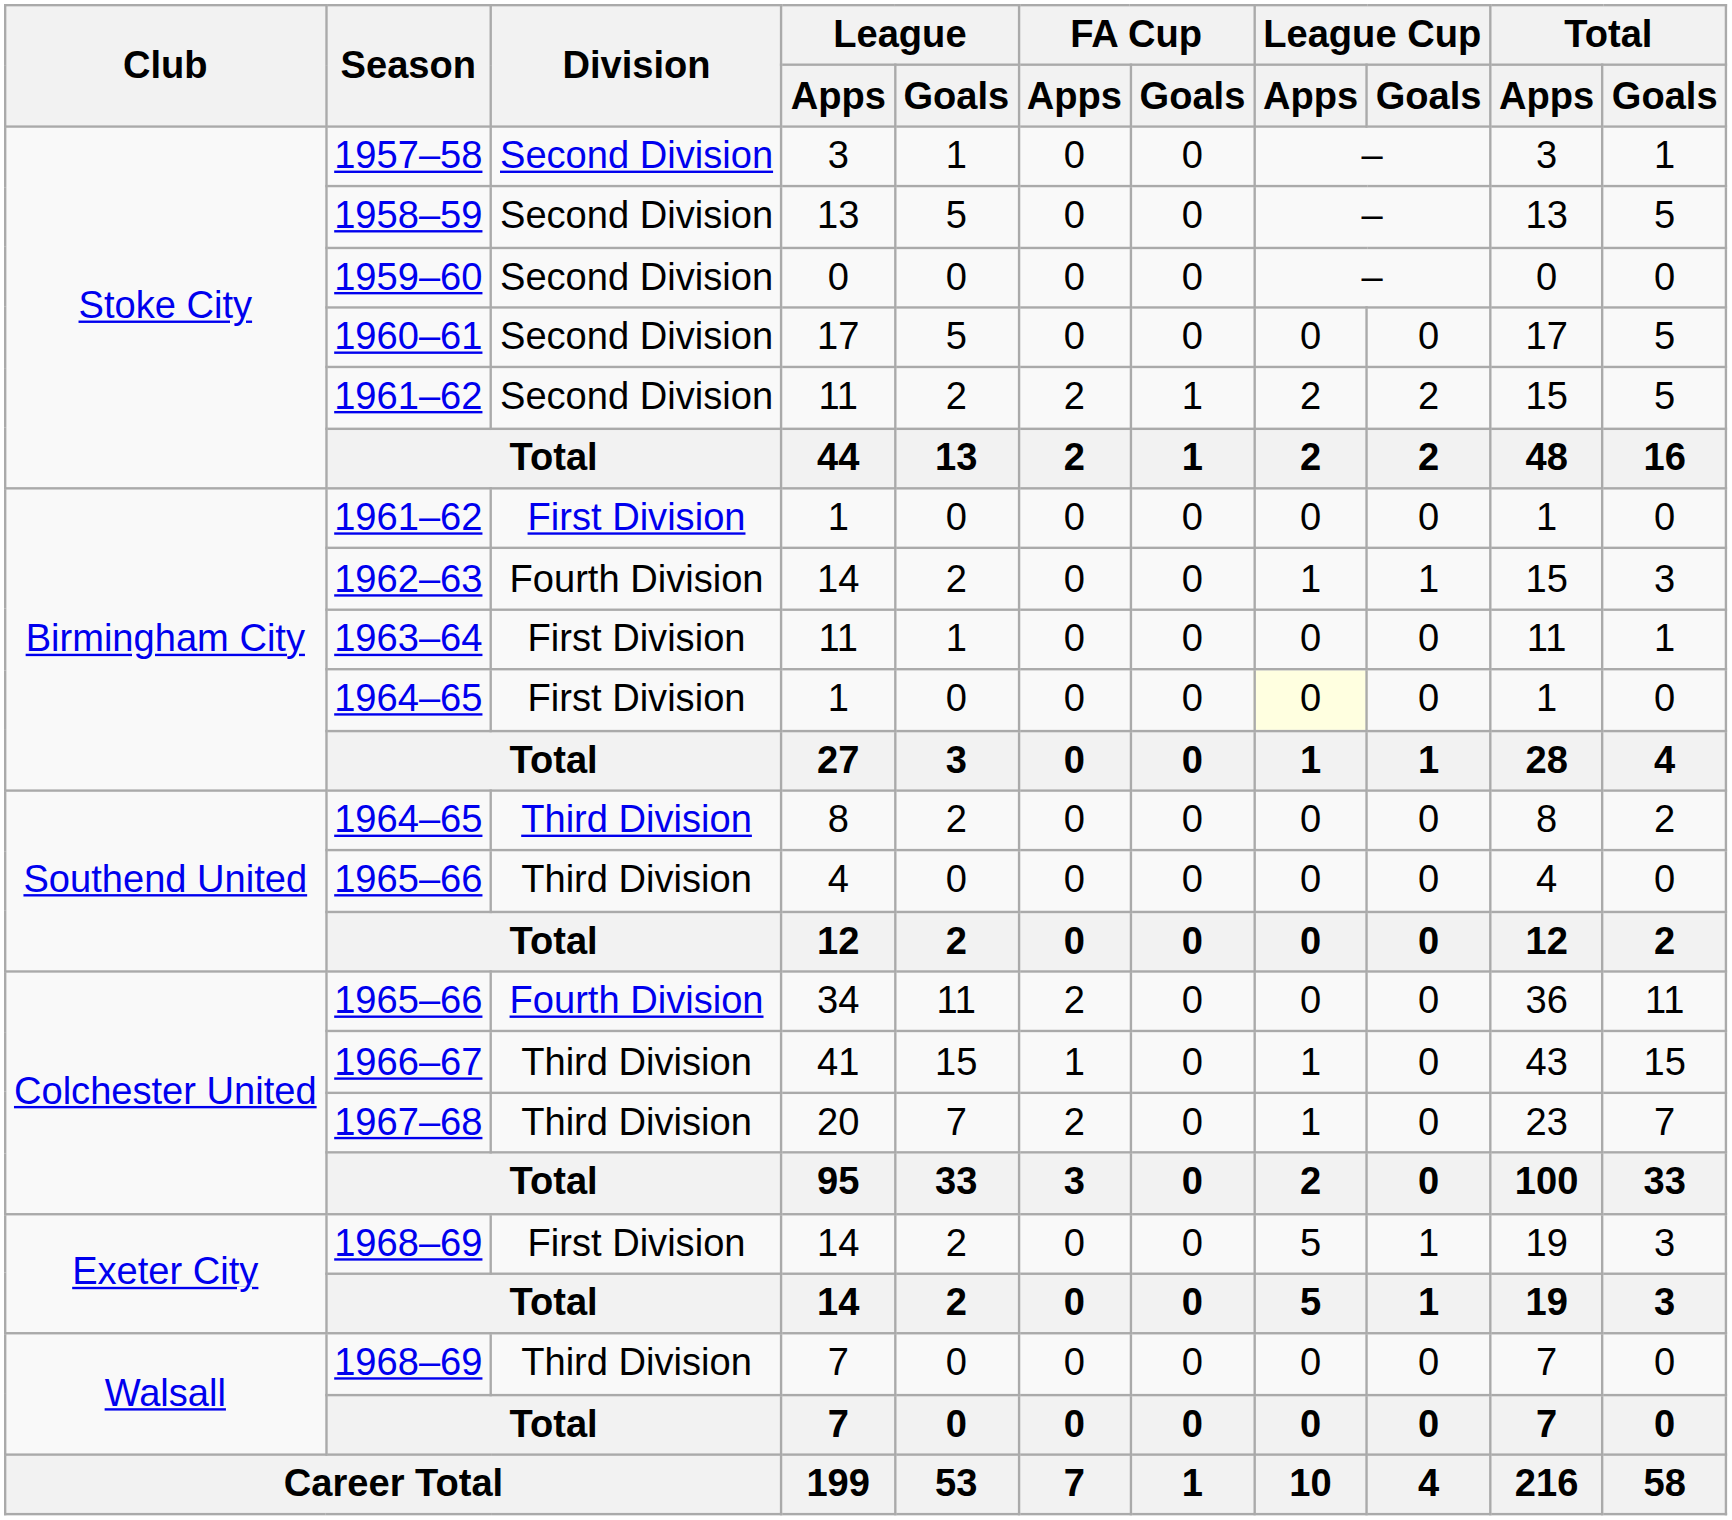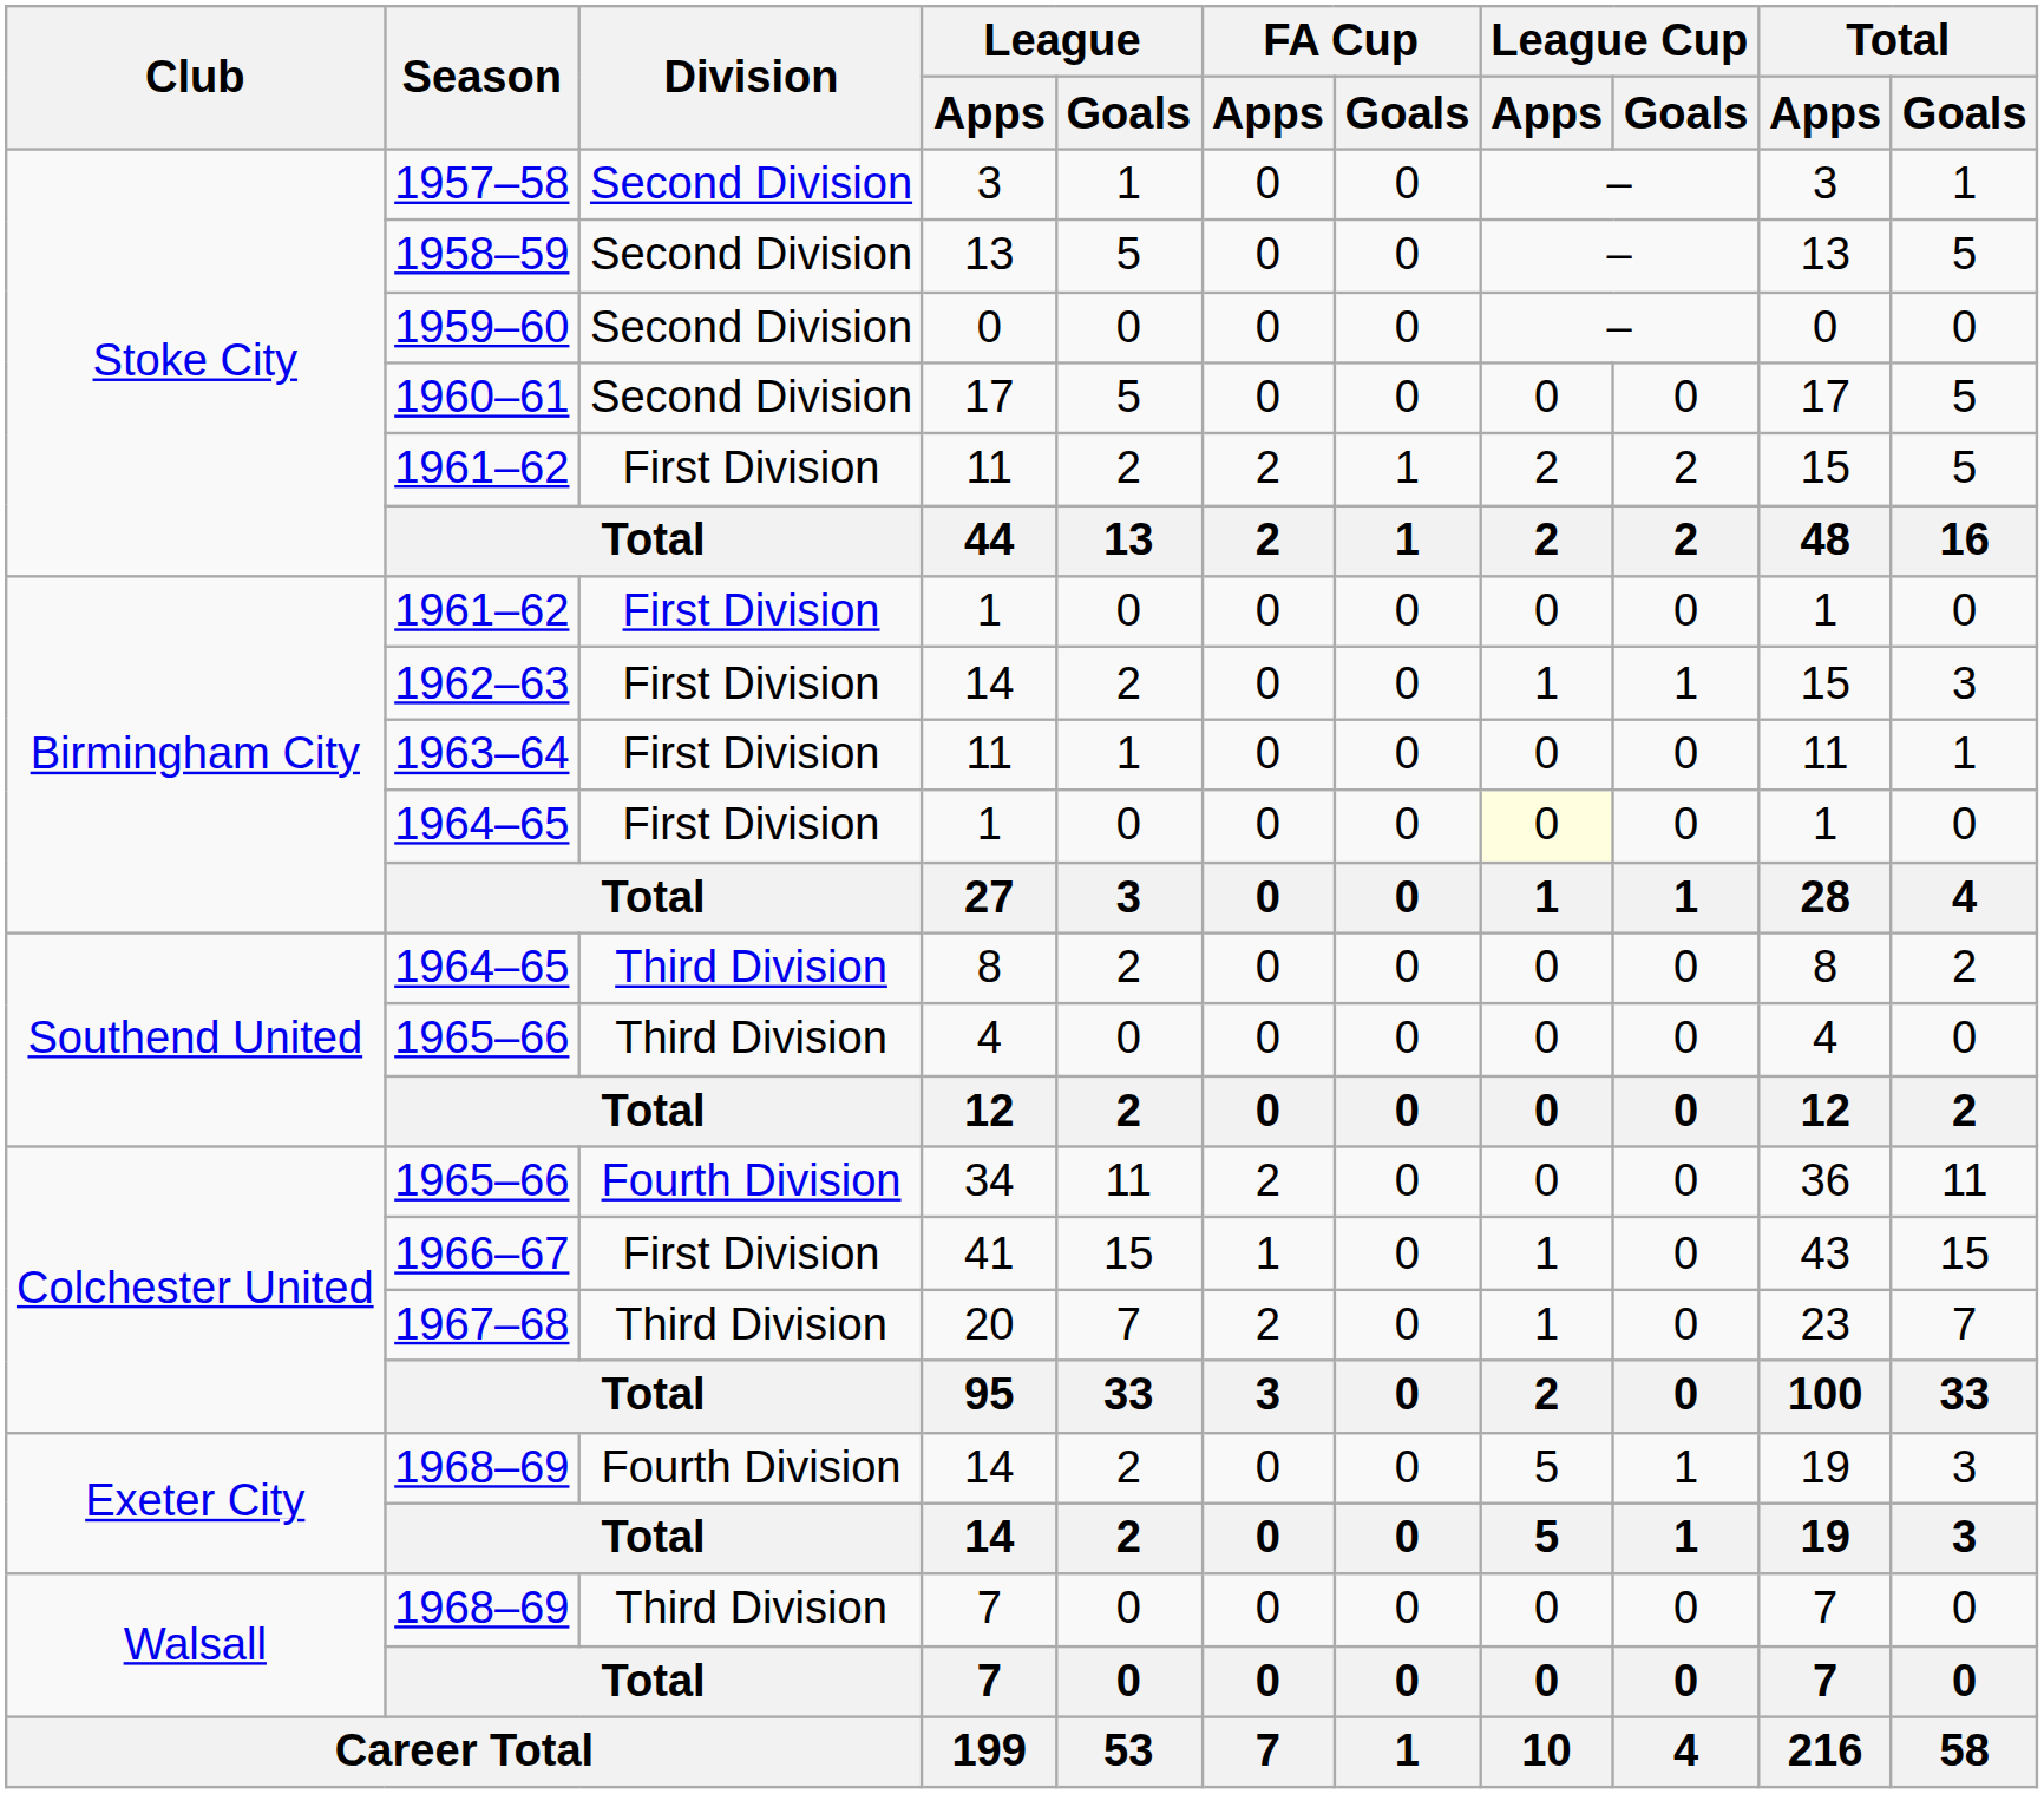1961–62 / 11 | Division: Second Division -> First Division
1962–63 / 14 | Division: Fourth Division -> First Division
41 | Division: Third Division -> First Division
1968–69 / 14 | Division: First Division -> Fourth Division
